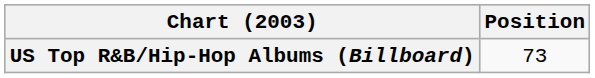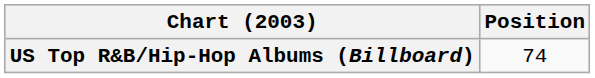US Top R&B/Hip-Hop Albums (Billboard) | Position: 73 -> 74
